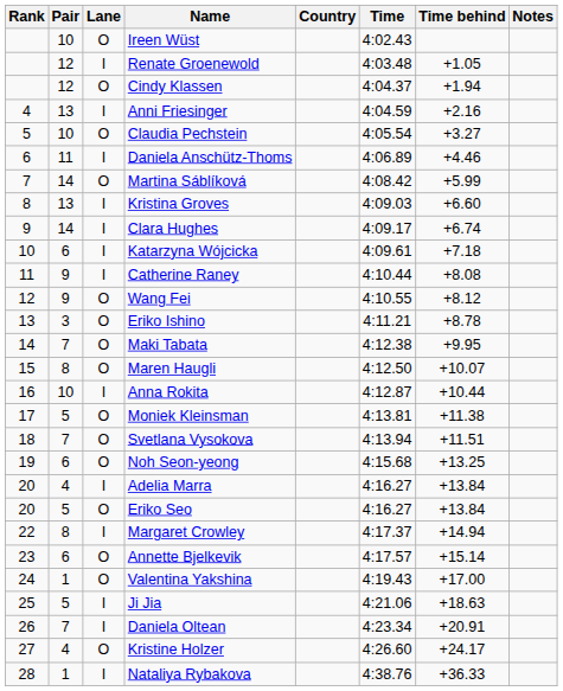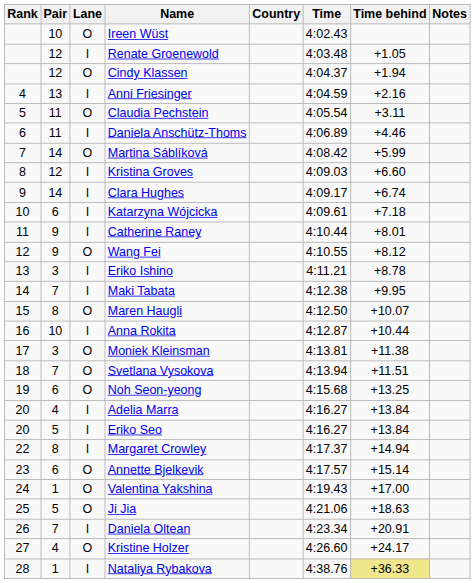Claudia Pechstein | Pair: 10 -> 11
Claudia Pechstein | Time behind: +3.27 -> +3.11
Kristina Groves | Pair: 13 -> 12
Catherine Raney | Time behind: +8.08 -> +8.01
Eriko Ishino | Lane: O -> I
Maki Tabata | Lane: O -> I
Moniek Kleinsman | Pair: 5 -> 3
Eriko Seo | Lane: O -> I
Ji Jia | Lane: I -> O
Nataliya Rybakova | Time behind: no background -> khaki background
